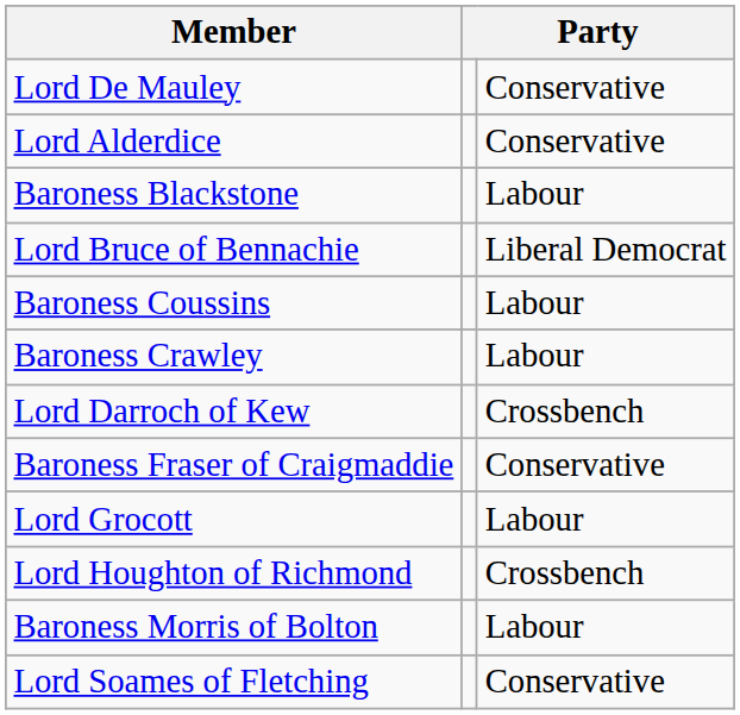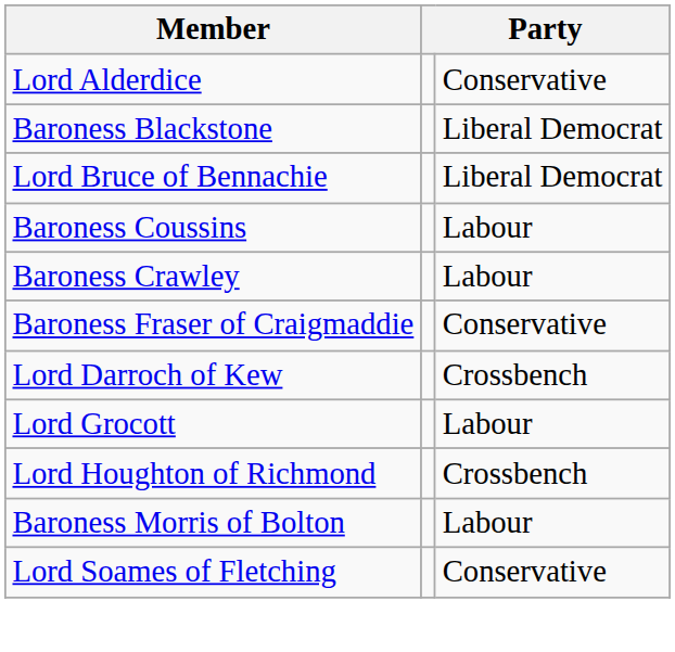- row: Lord De Mauley | Conservative
Baroness Blackstone | column 3: Labour -> Liberal Democrat
rows swapped: Lord Darroch of Kew <-> Baroness Fraser of Craigmaddie
